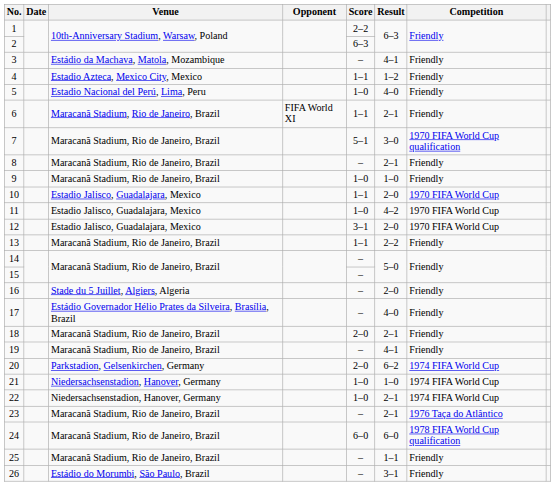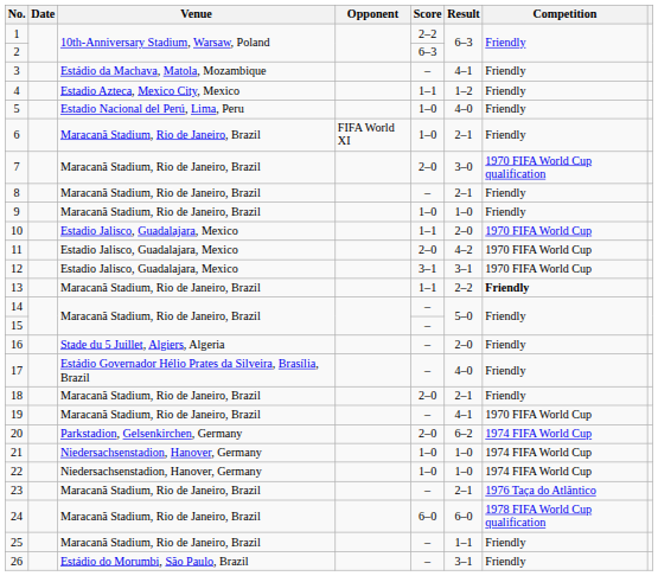6 | Score: 1–1 -> 1–0
7 | Score: 5–1 -> 2–0
11 | Score: 1–0 -> 2–0
12 | Result: 2–0 -> 3–1
13 | Competition: normal -> bold
19 | Competition: Friendly -> 1970 FIFA World Cup
22 | Result: 2–1 -> 1–0
